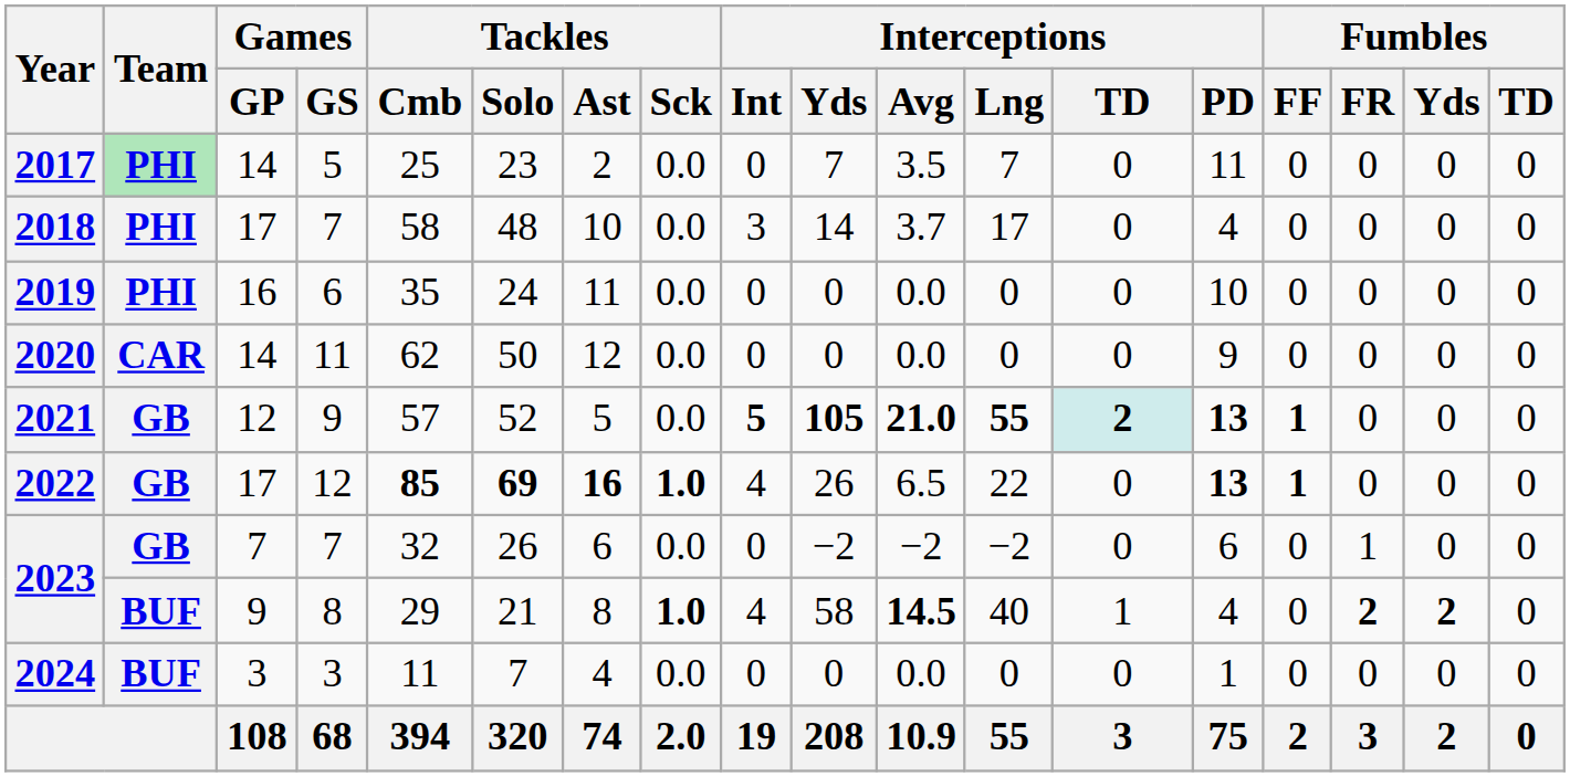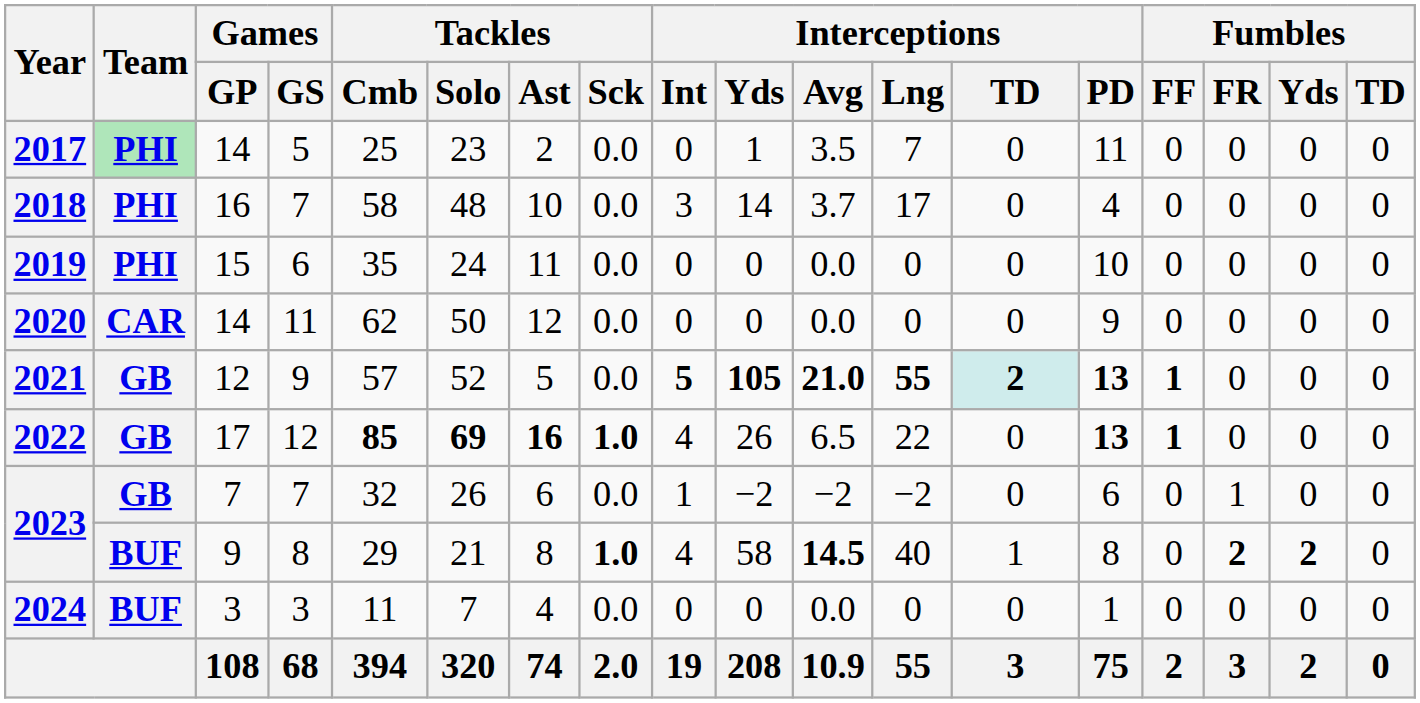2017 | Interceptions / Yds: 7 -> 1
2018 | Games / GP: 17 -> 16
2019 | Games / GP: 16 -> 15
2023 / 7 | Interceptions / Int: 0 -> 1
2023 / 8 | Interceptions / PD: 4 -> 8
